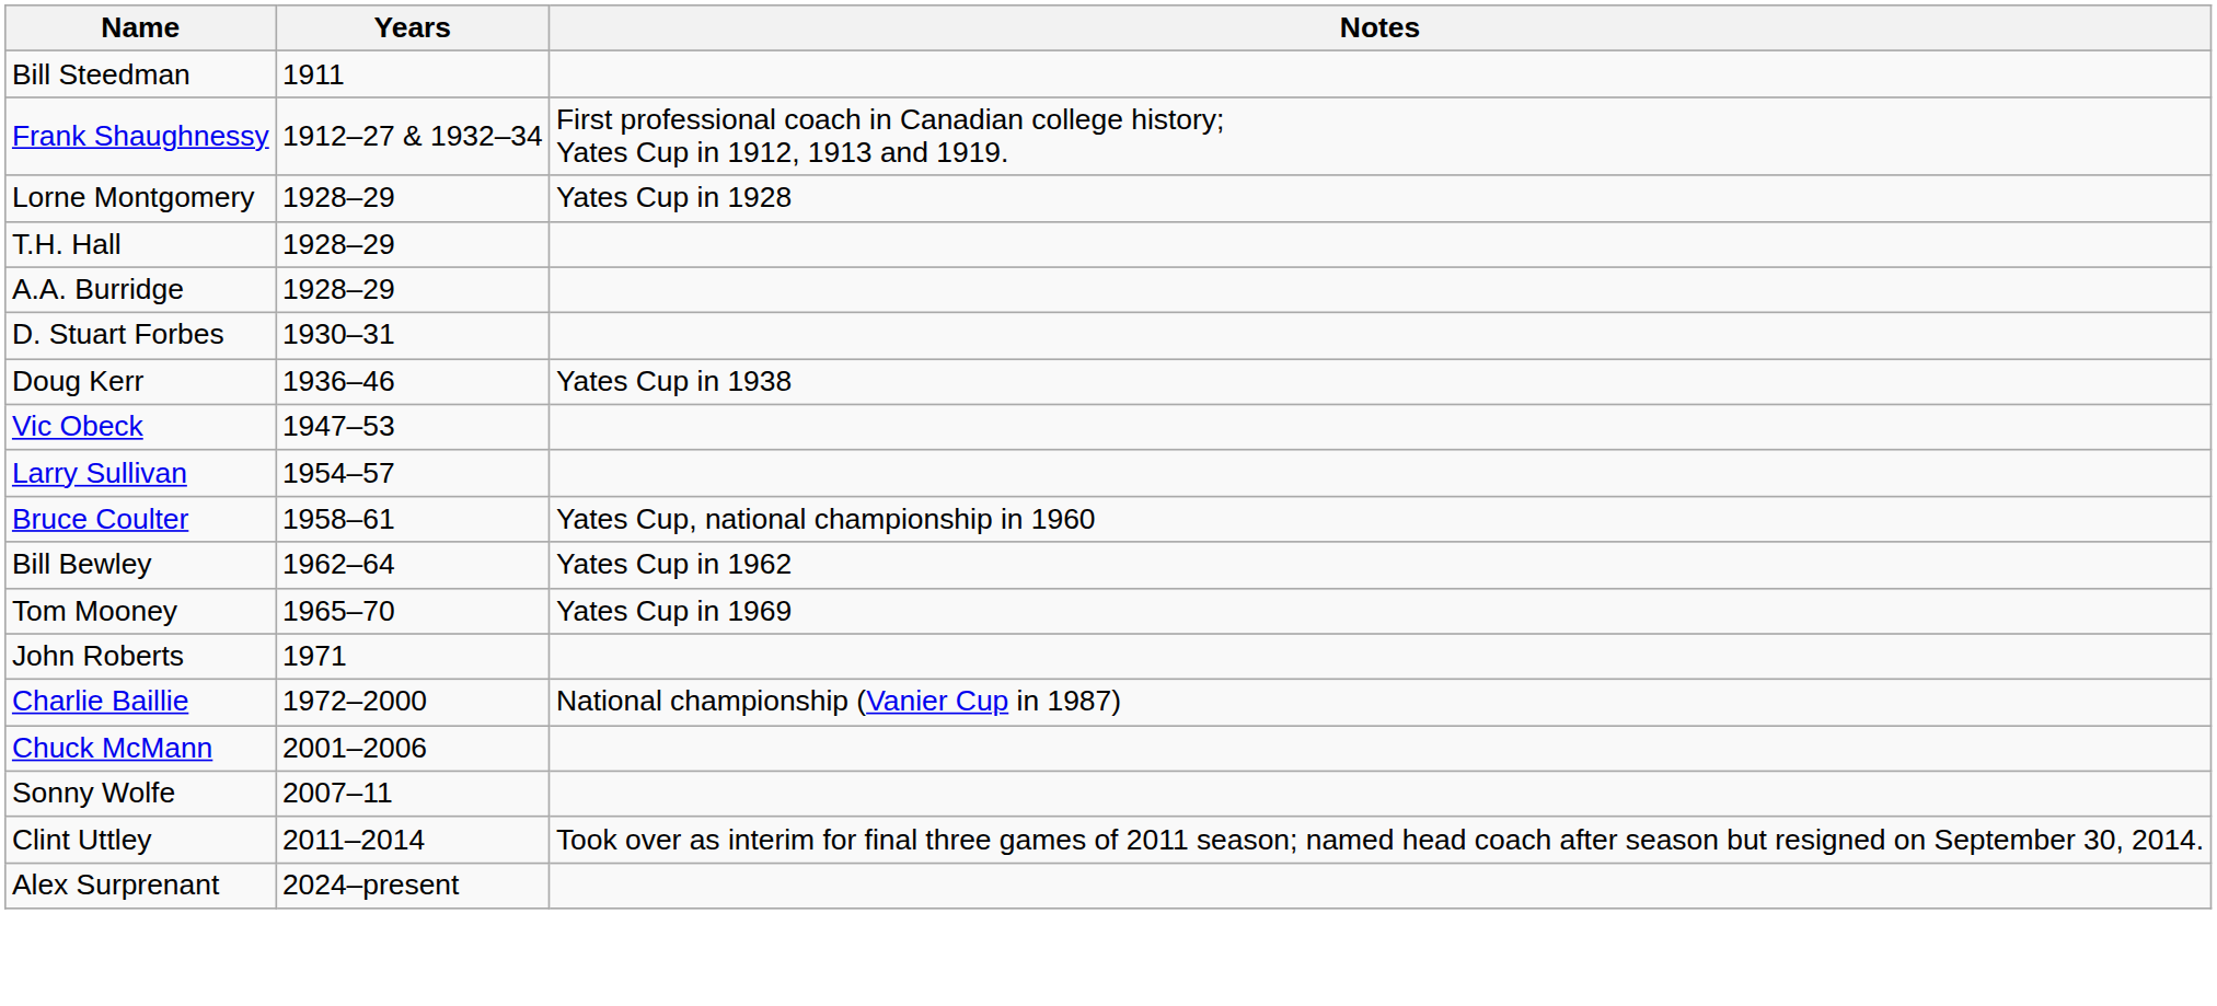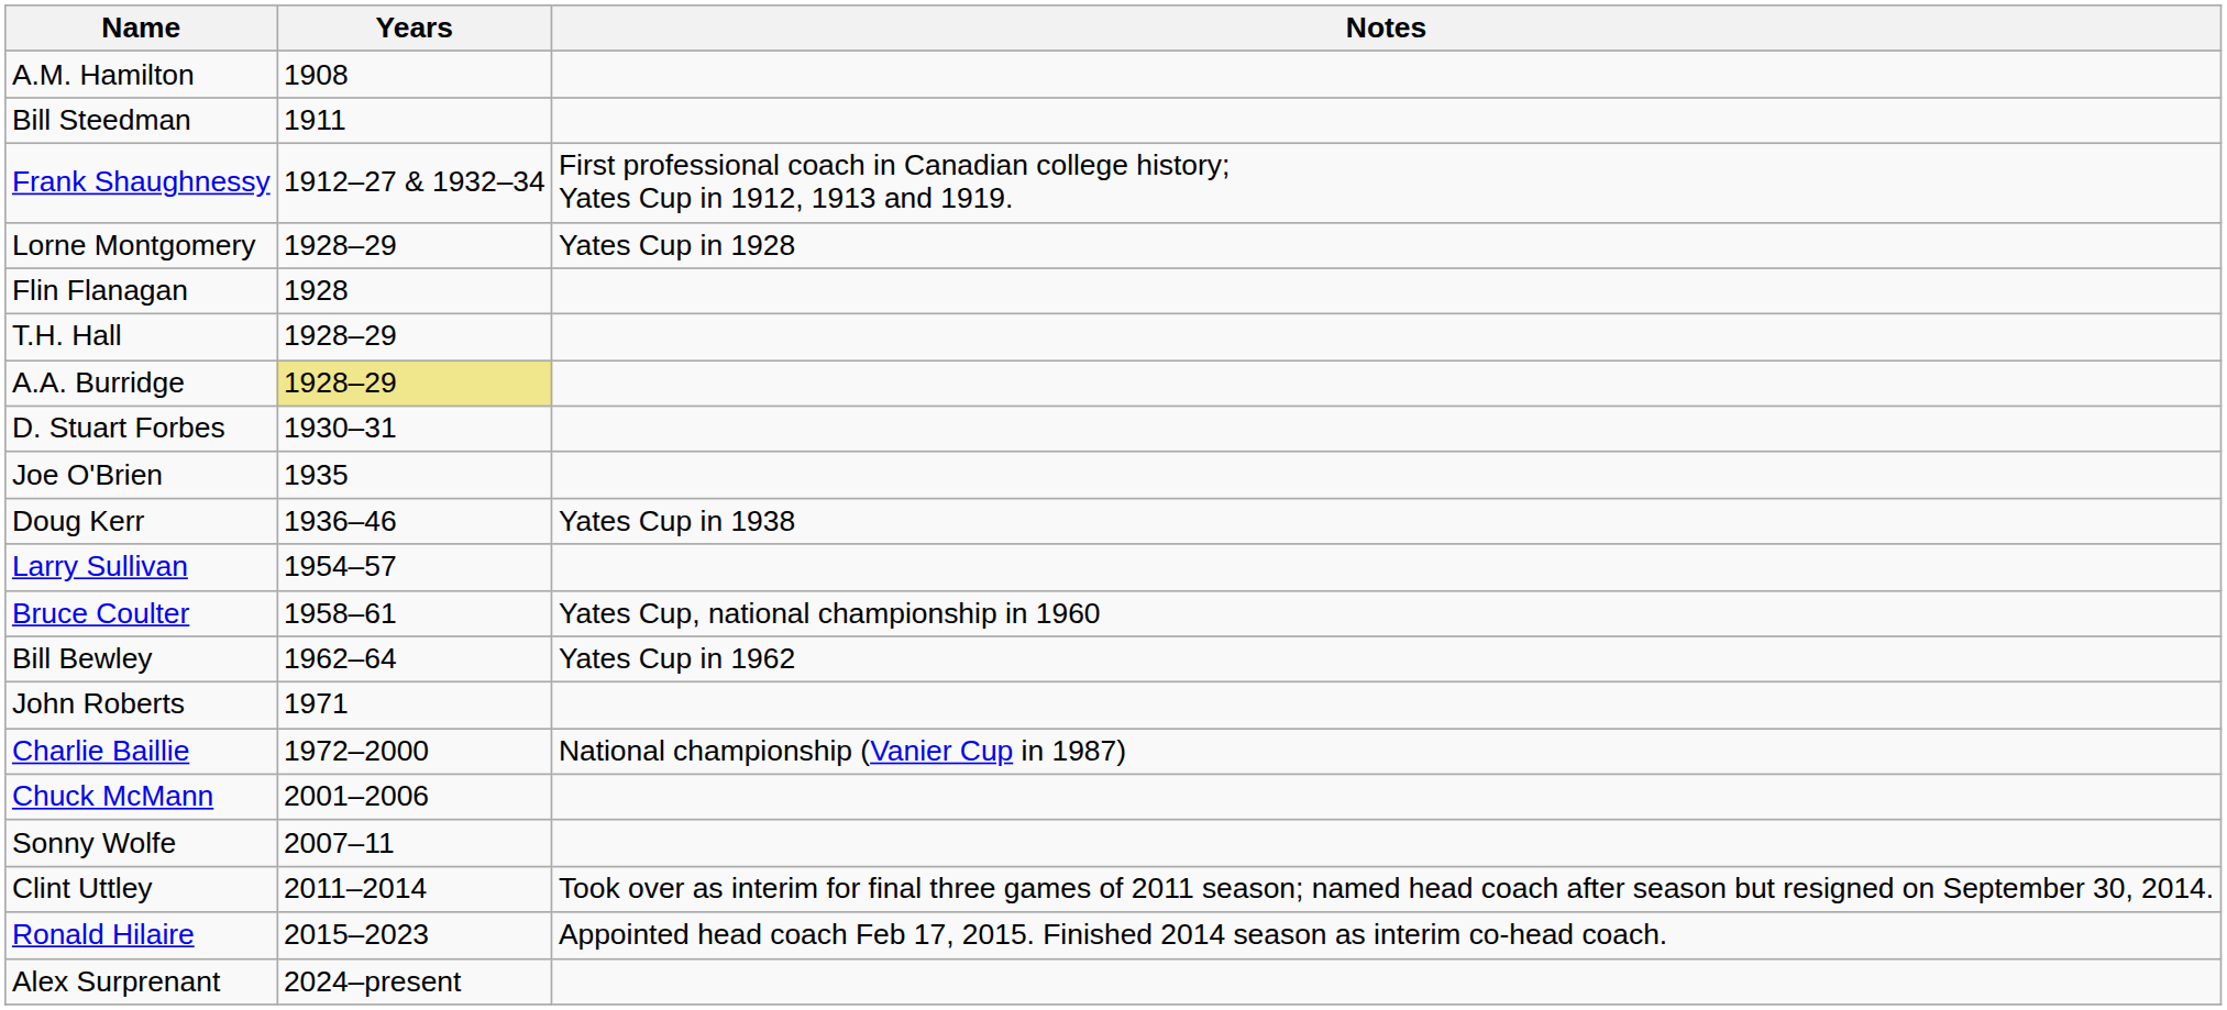+ row: A.M. Hamilton | 1908
+ row: Flin Flanagan | 1928
A.A. Burridge | Years: no background -> khaki background
+ row: Joe O'Brien | 1935
- row: Vic Obeck | 1947–53
- row: Tom Mooney | 1965–70 | Yates Cup in 1969
+ row: Ronald Hilaire | 2015–2023 | Appointed head coach Feb 17, 2015. Finished 2014 season as interim co-head coach.
